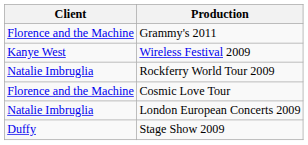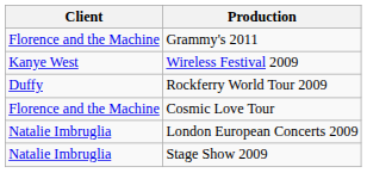Rockferry World Tour 2009 | Client: Natalie Imbruglia -> Duffy
Stage Show 2009 | Client: Duffy -> Natalie Imbruglia
